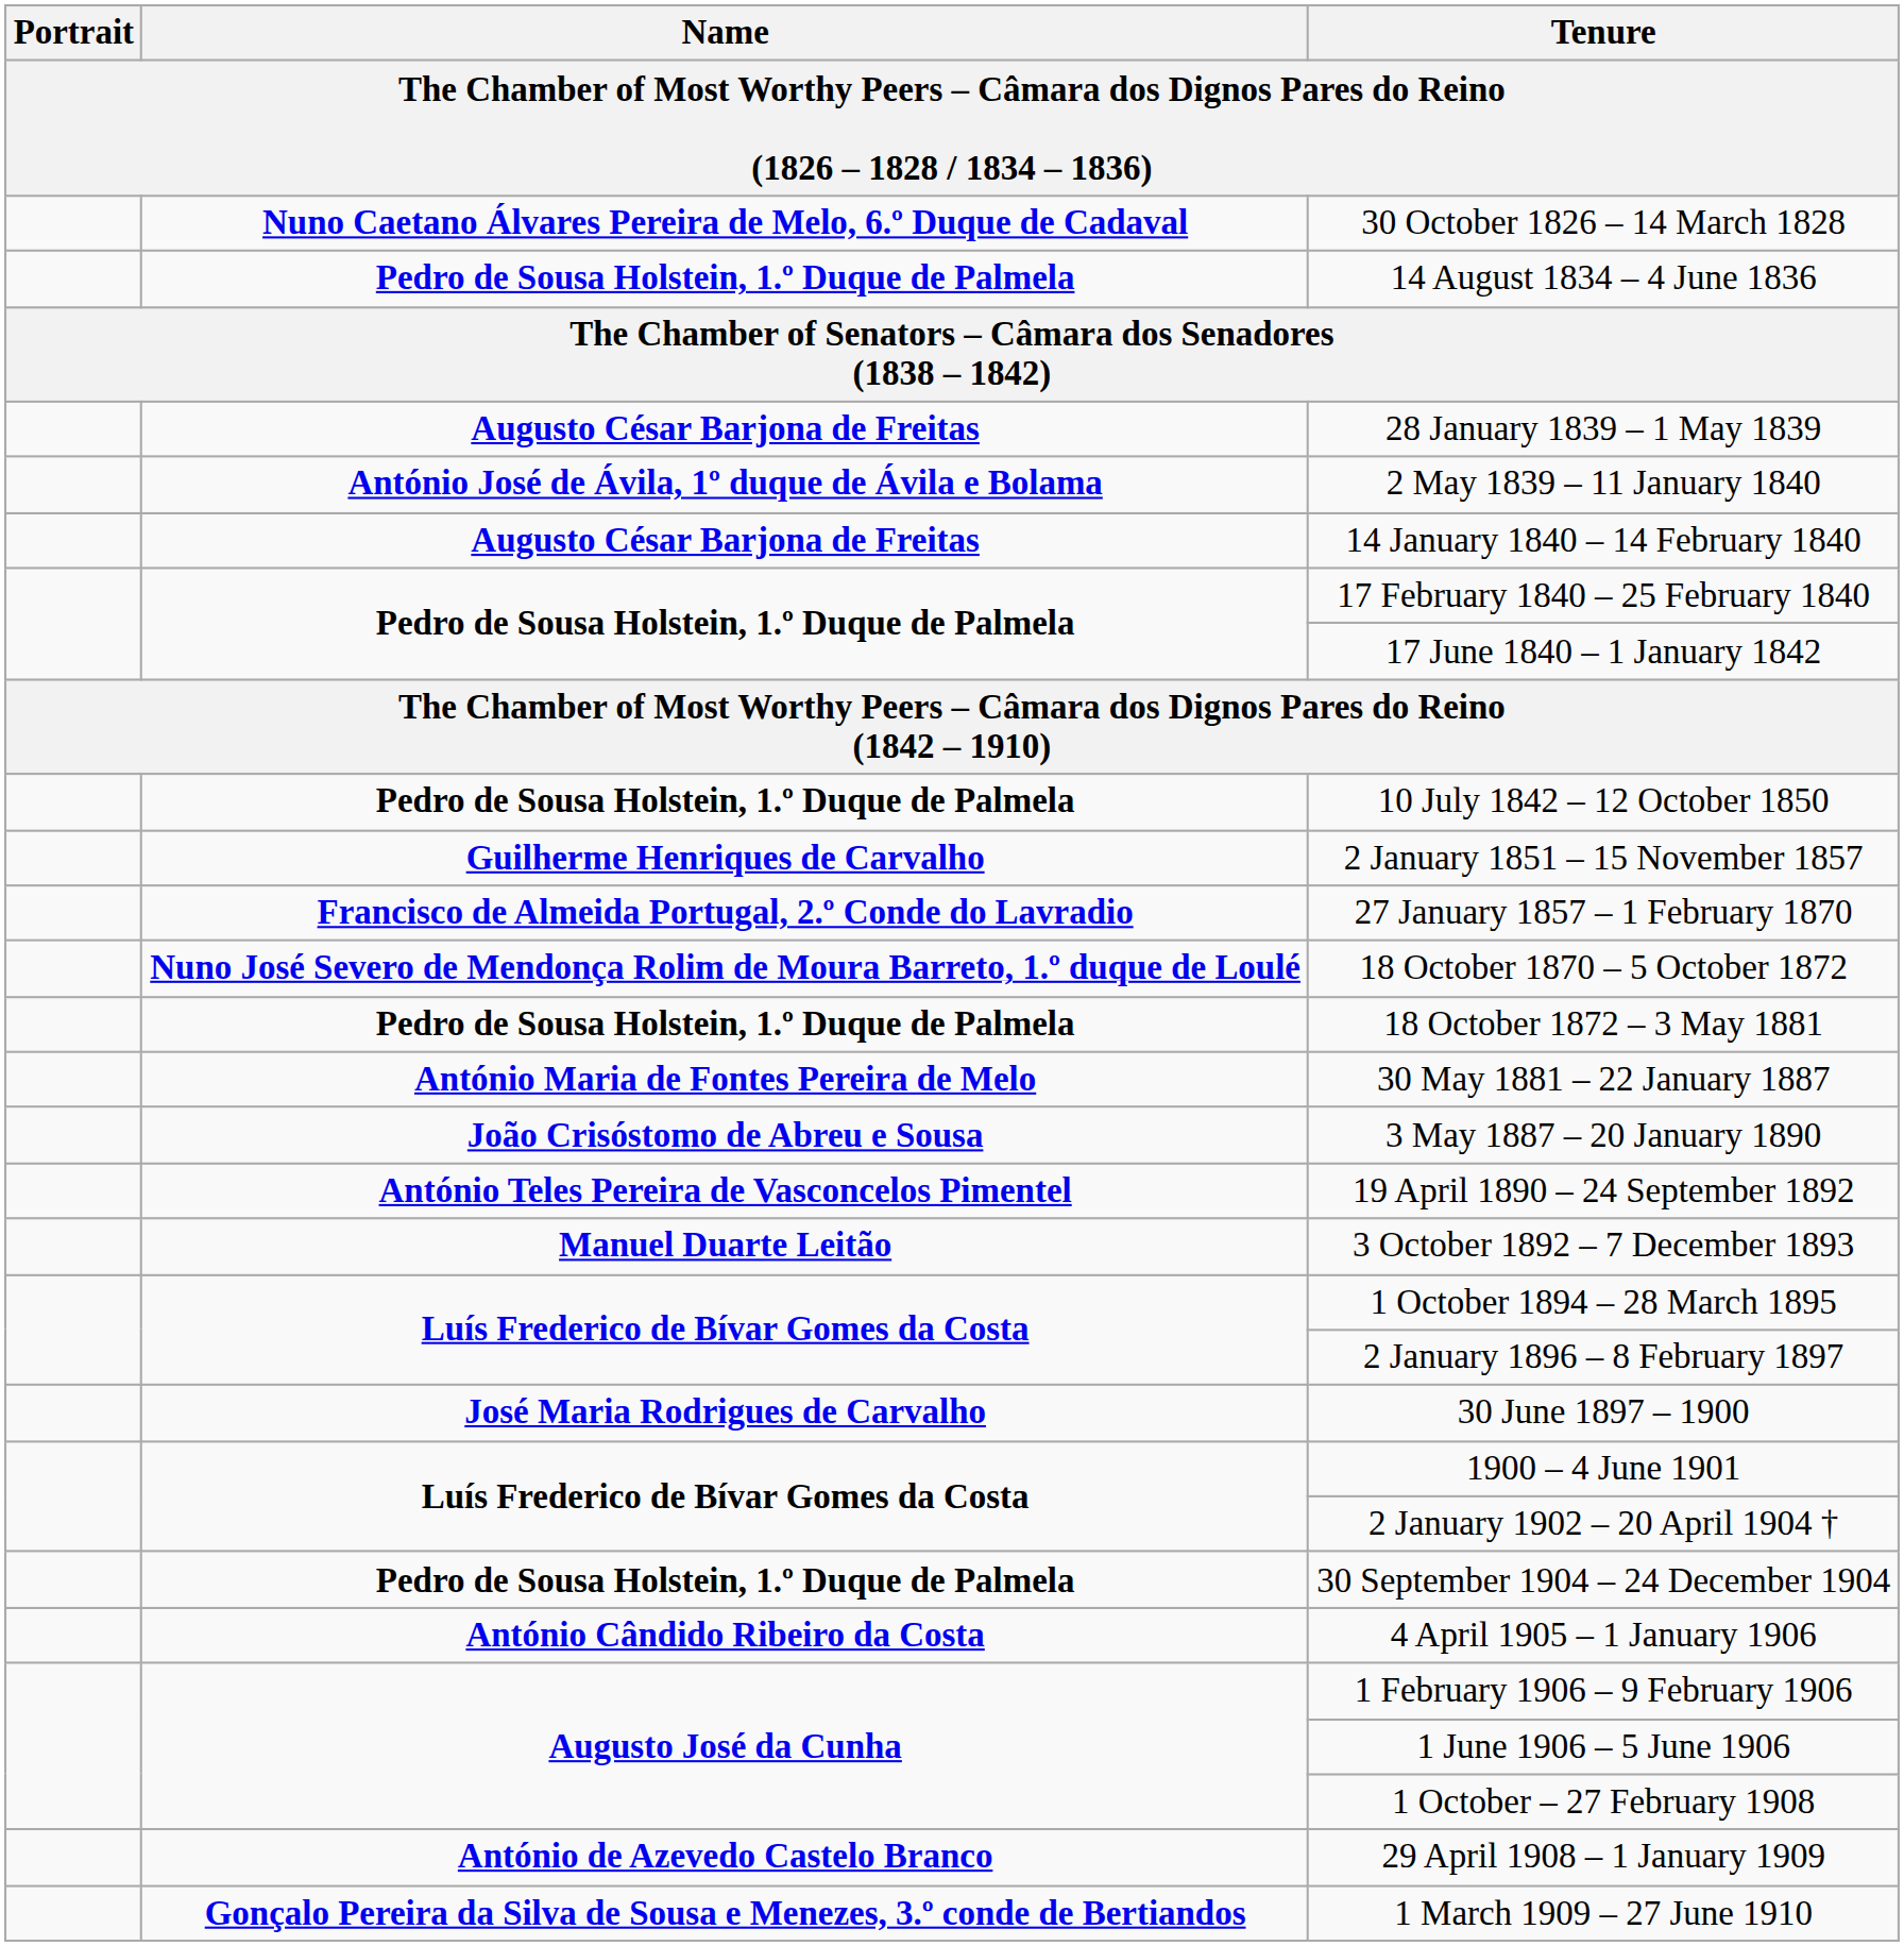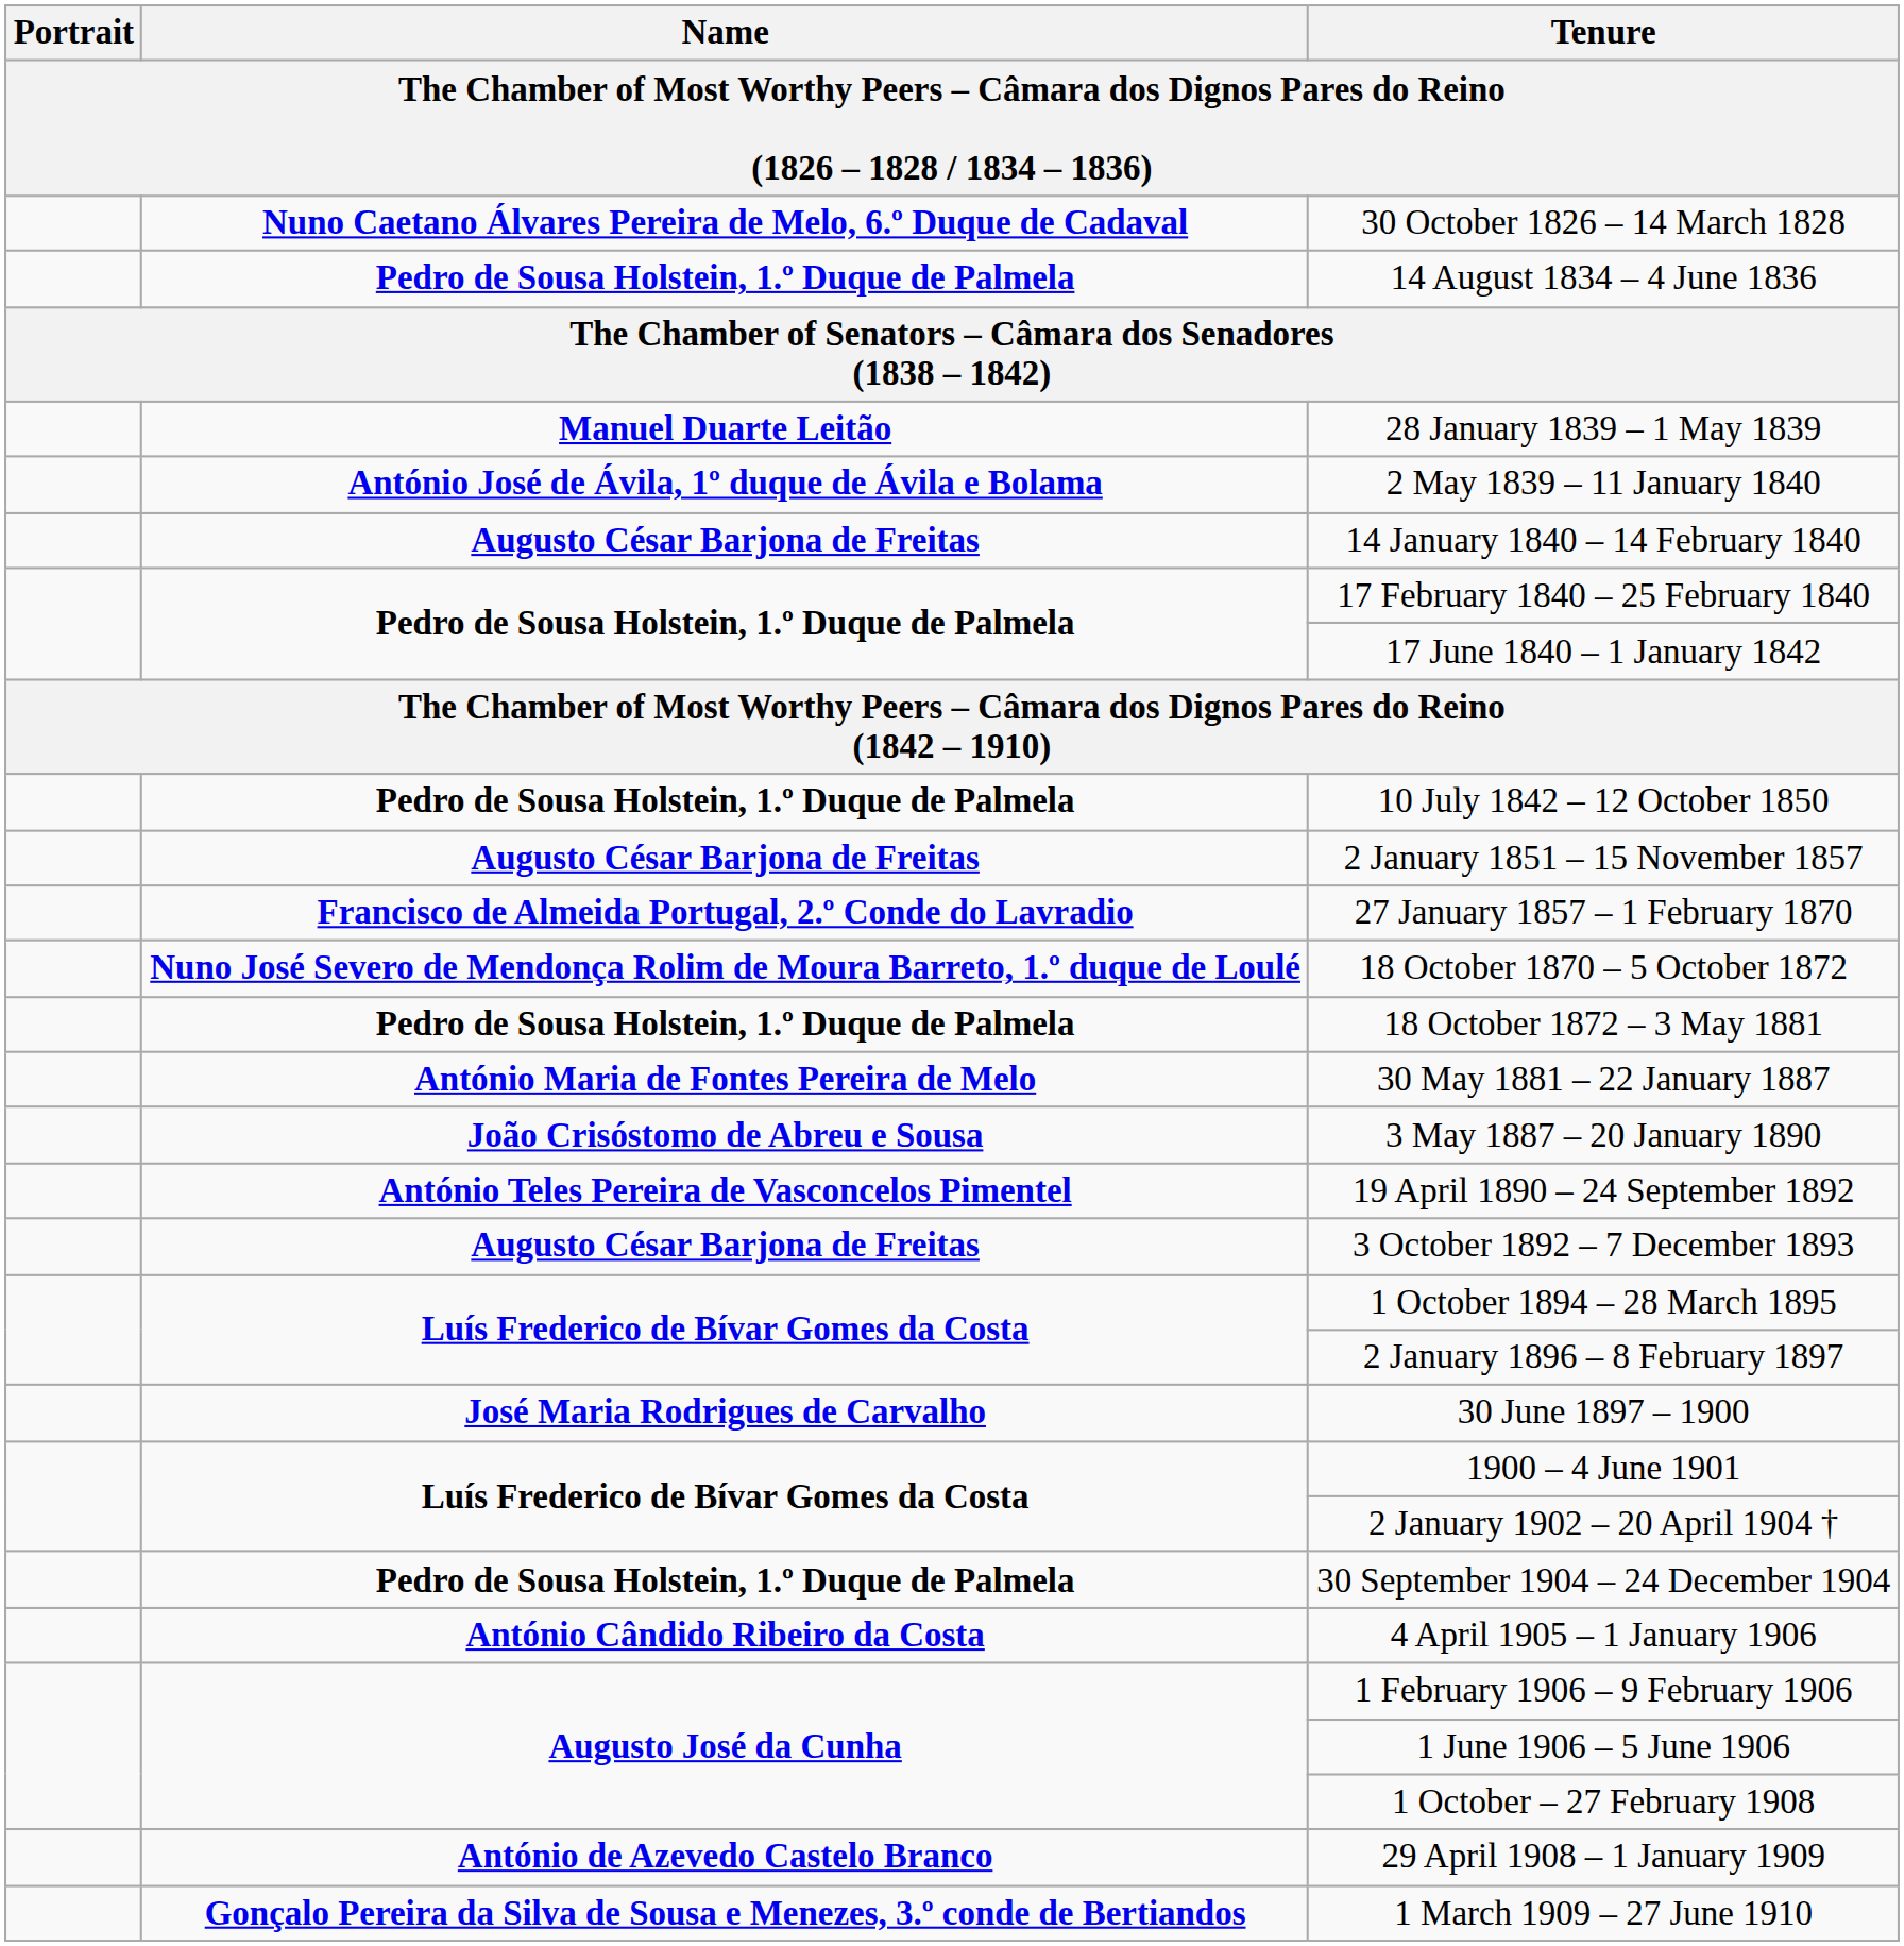28 January 1839 – 1 May 1839 | Name: Augusto César Barjona de Freitas -> Manuel Duarte Leitão
2 January 1851 – 15 November 1857 | Name: Guilherme Henriques de Carvalho -> Augusto César Barjona de Freitas
3 October 1892 – 7 December 1893 | Name: Manuel Duarte Leitão -> Augusto César Barjona de Freitas
